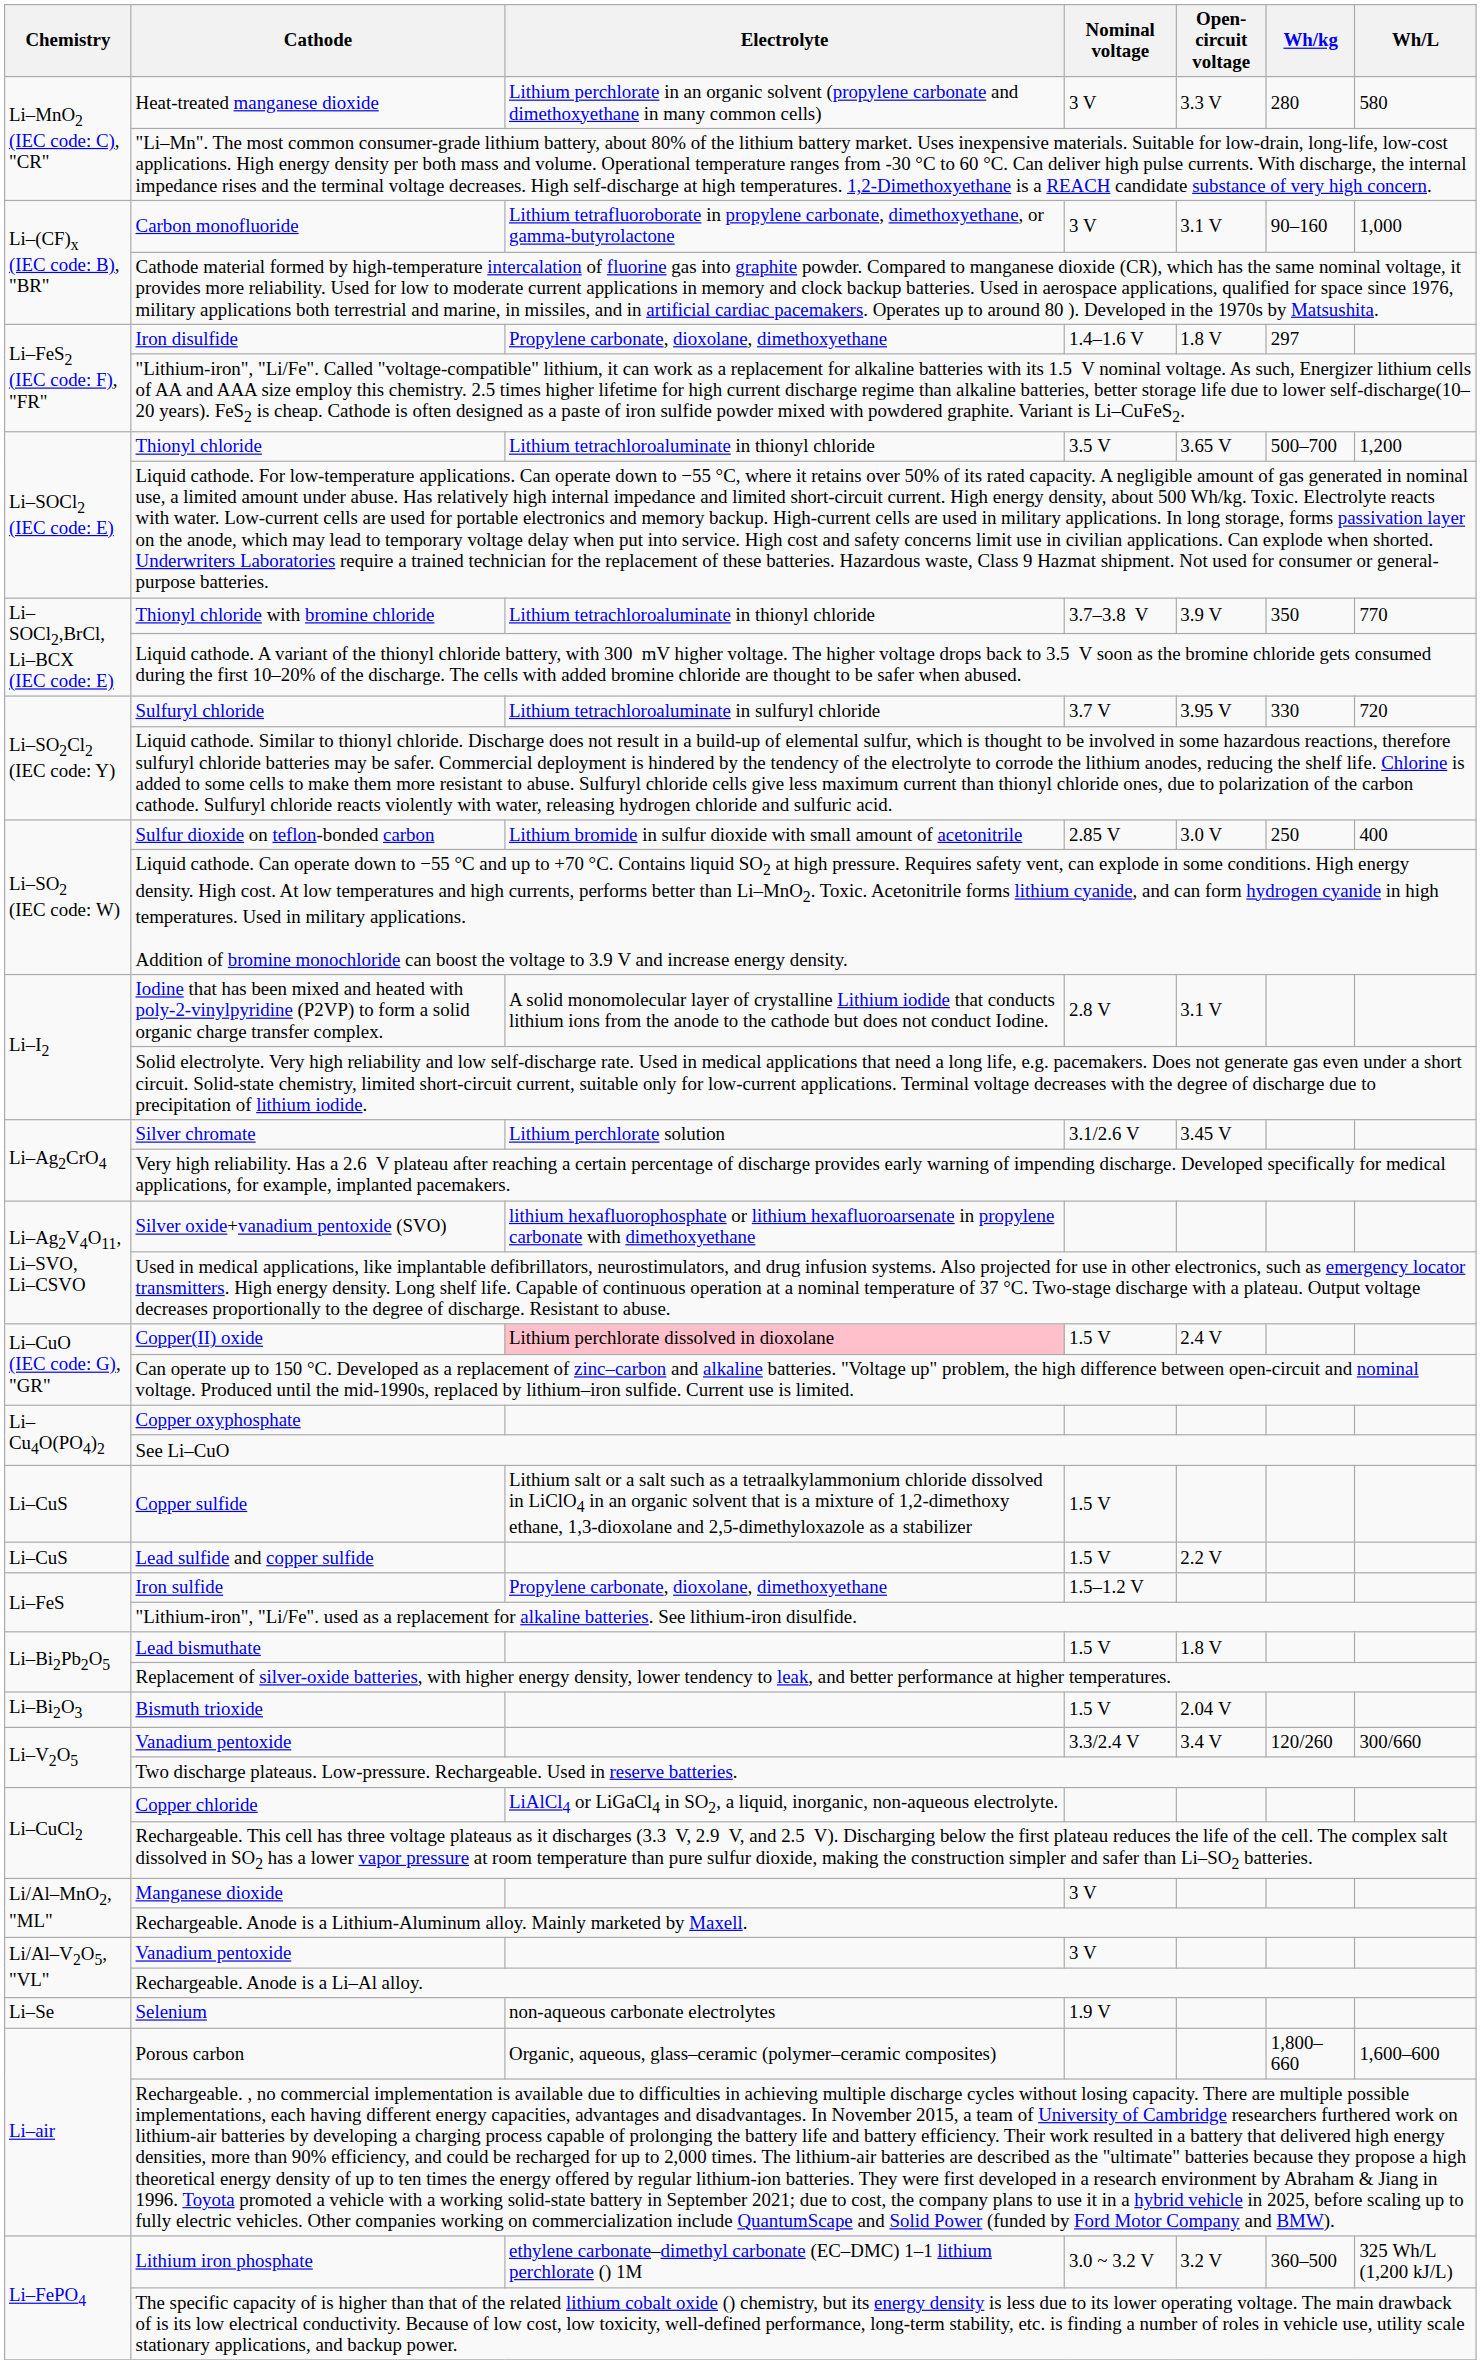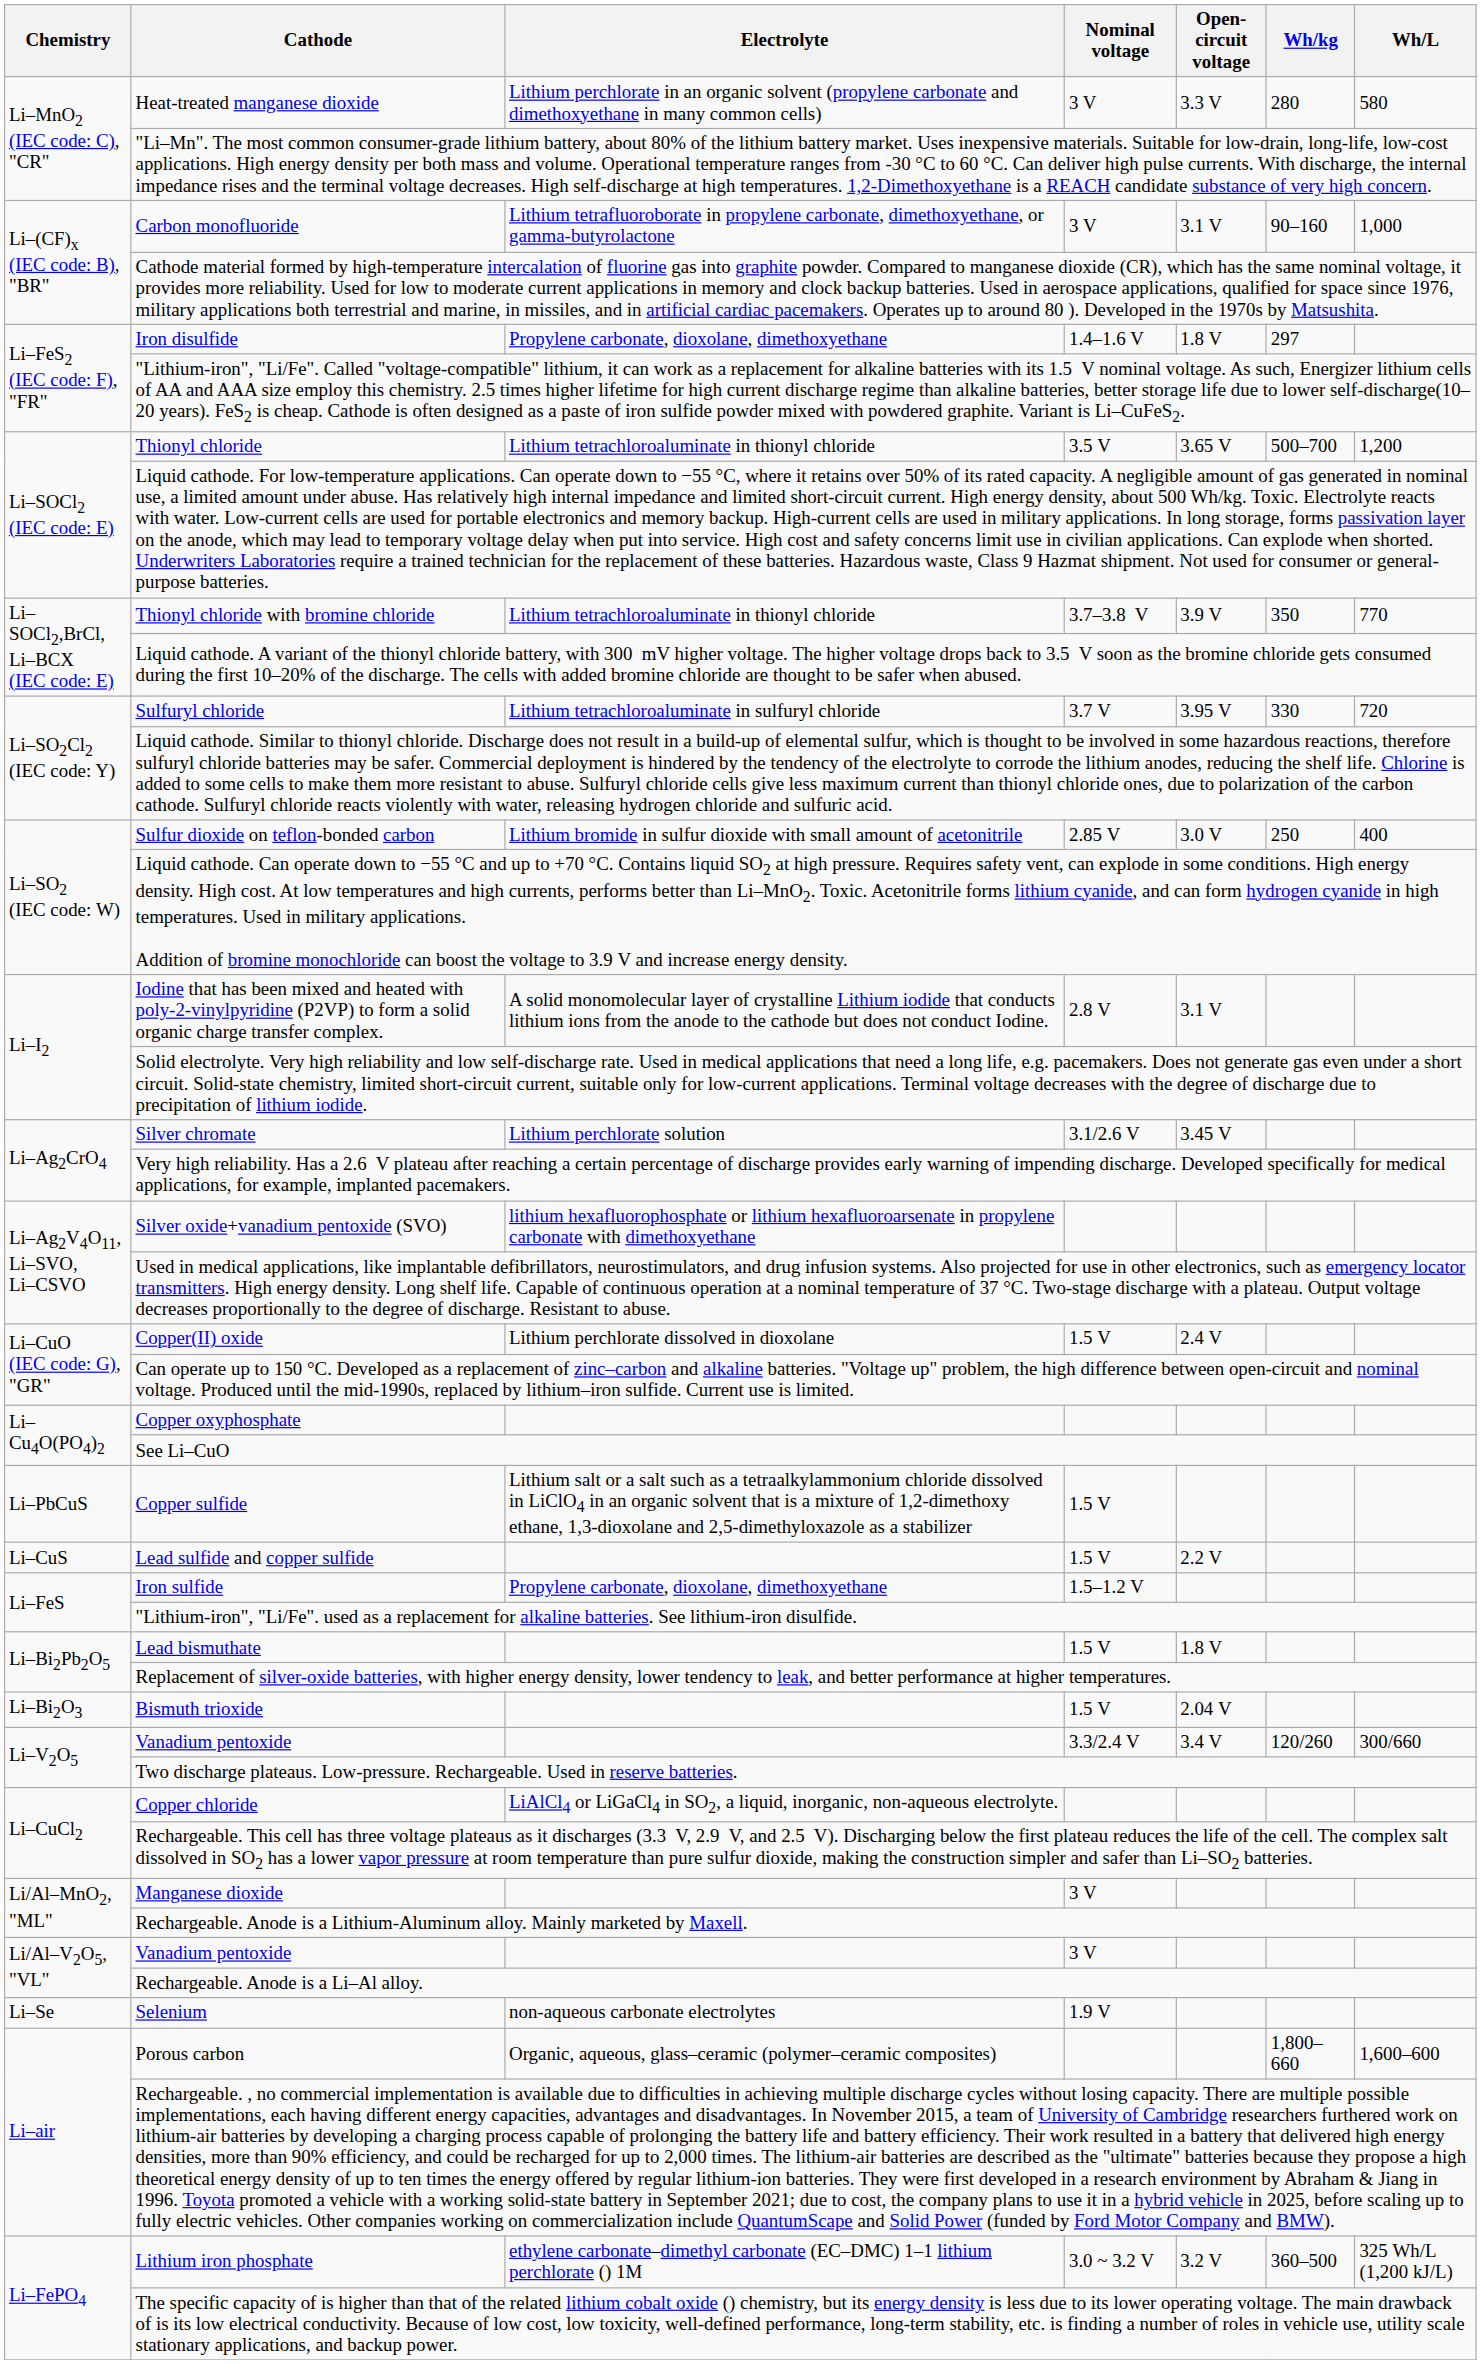Copper(II) oxide | Electrolyte: pink background -> no background
Copper sulfide | Chemistry: Li–CuS -> Li–PbCuS
